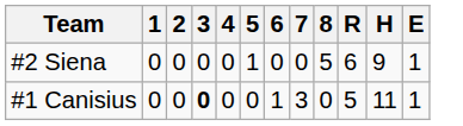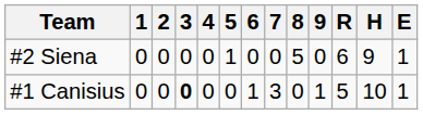+ column: 9 | 0 | 1
#1 Canisius | H: 11 -> 10
